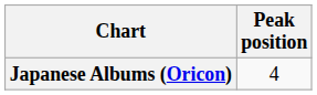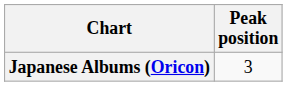Japanese Albums (Oricon) | Peak position: 4 -> 3
